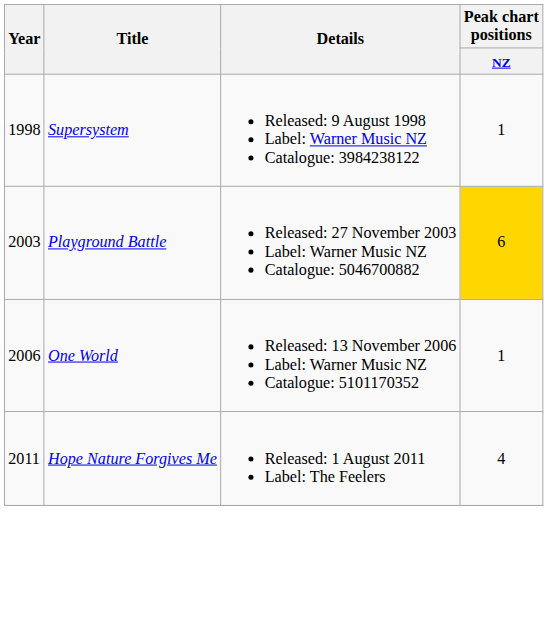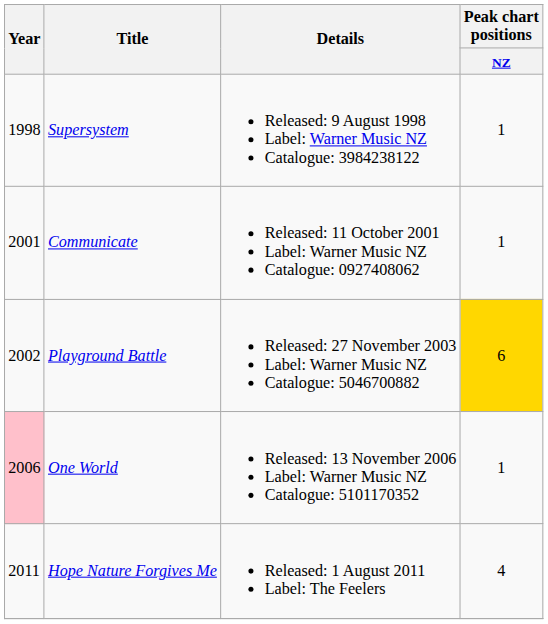+ row: 2001 | Communicate | Released: 11 October 2001 Label: Warner Music NZ Catalogue: 0927408062 | 1
Playground Battle | Year: 2003 -> 2002
One World | Year: no background -> pink background
